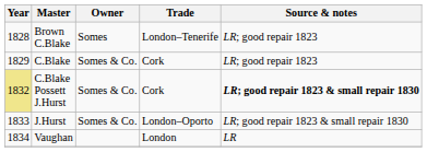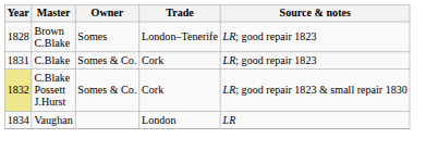C.Blake | Year: 1829 -> 1831
C.Blake Possett J.Hurst | Source & notes: bold -> normal
- row: 1833 | J.Hurst | Somes & Co. | London–Oporto | LR; good repair 1823 & small repair 1830
